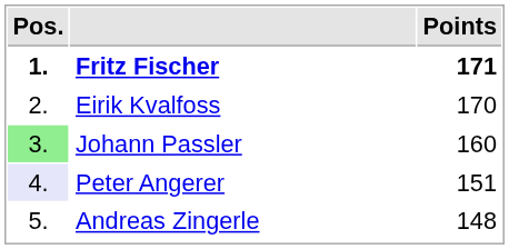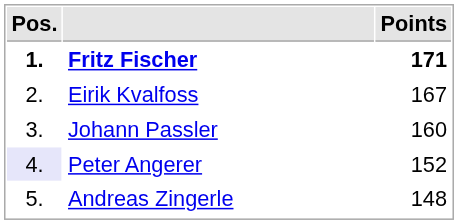Eirik Kvalfoss | Points: 170 -> 167
Johann Passler | Pos.: lightgreen background -> no background
Peter Angerer | Points: 151 -> 152
